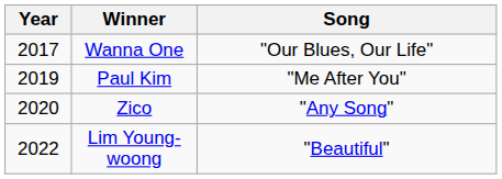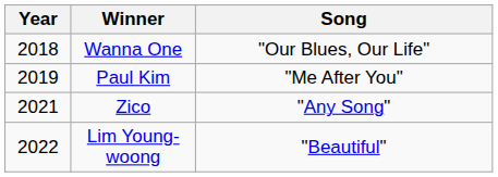Wanna One | Year: 2017 -> 2018
Zico | Year: 2020 -> 2021
